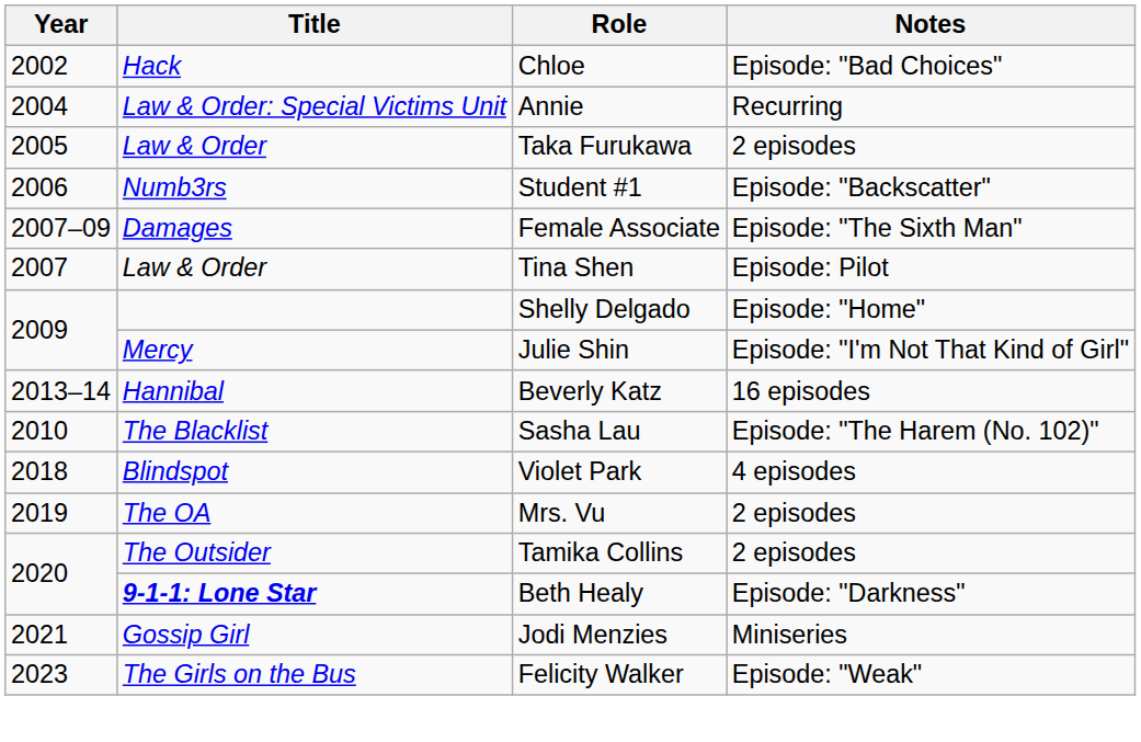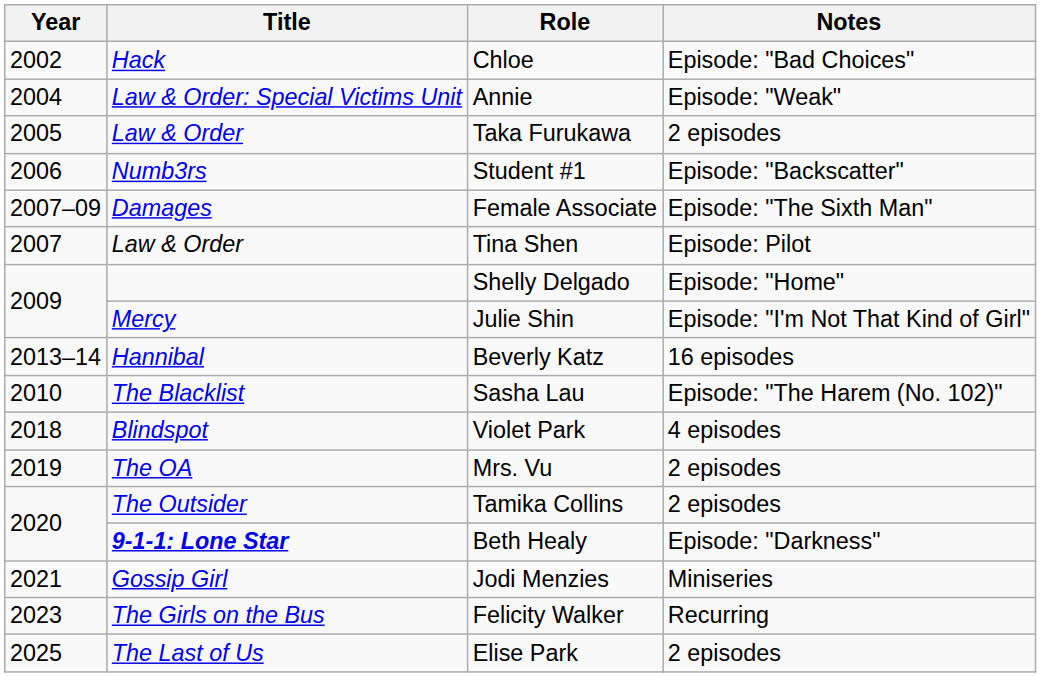Annie | Notes: Recurring -> Episode: "Weak"
Felicity Walker | Notes: Episode: "Weak" -> Recurring
+ row: 2025 | The Last of Us | Elise Park | 2 episodes
